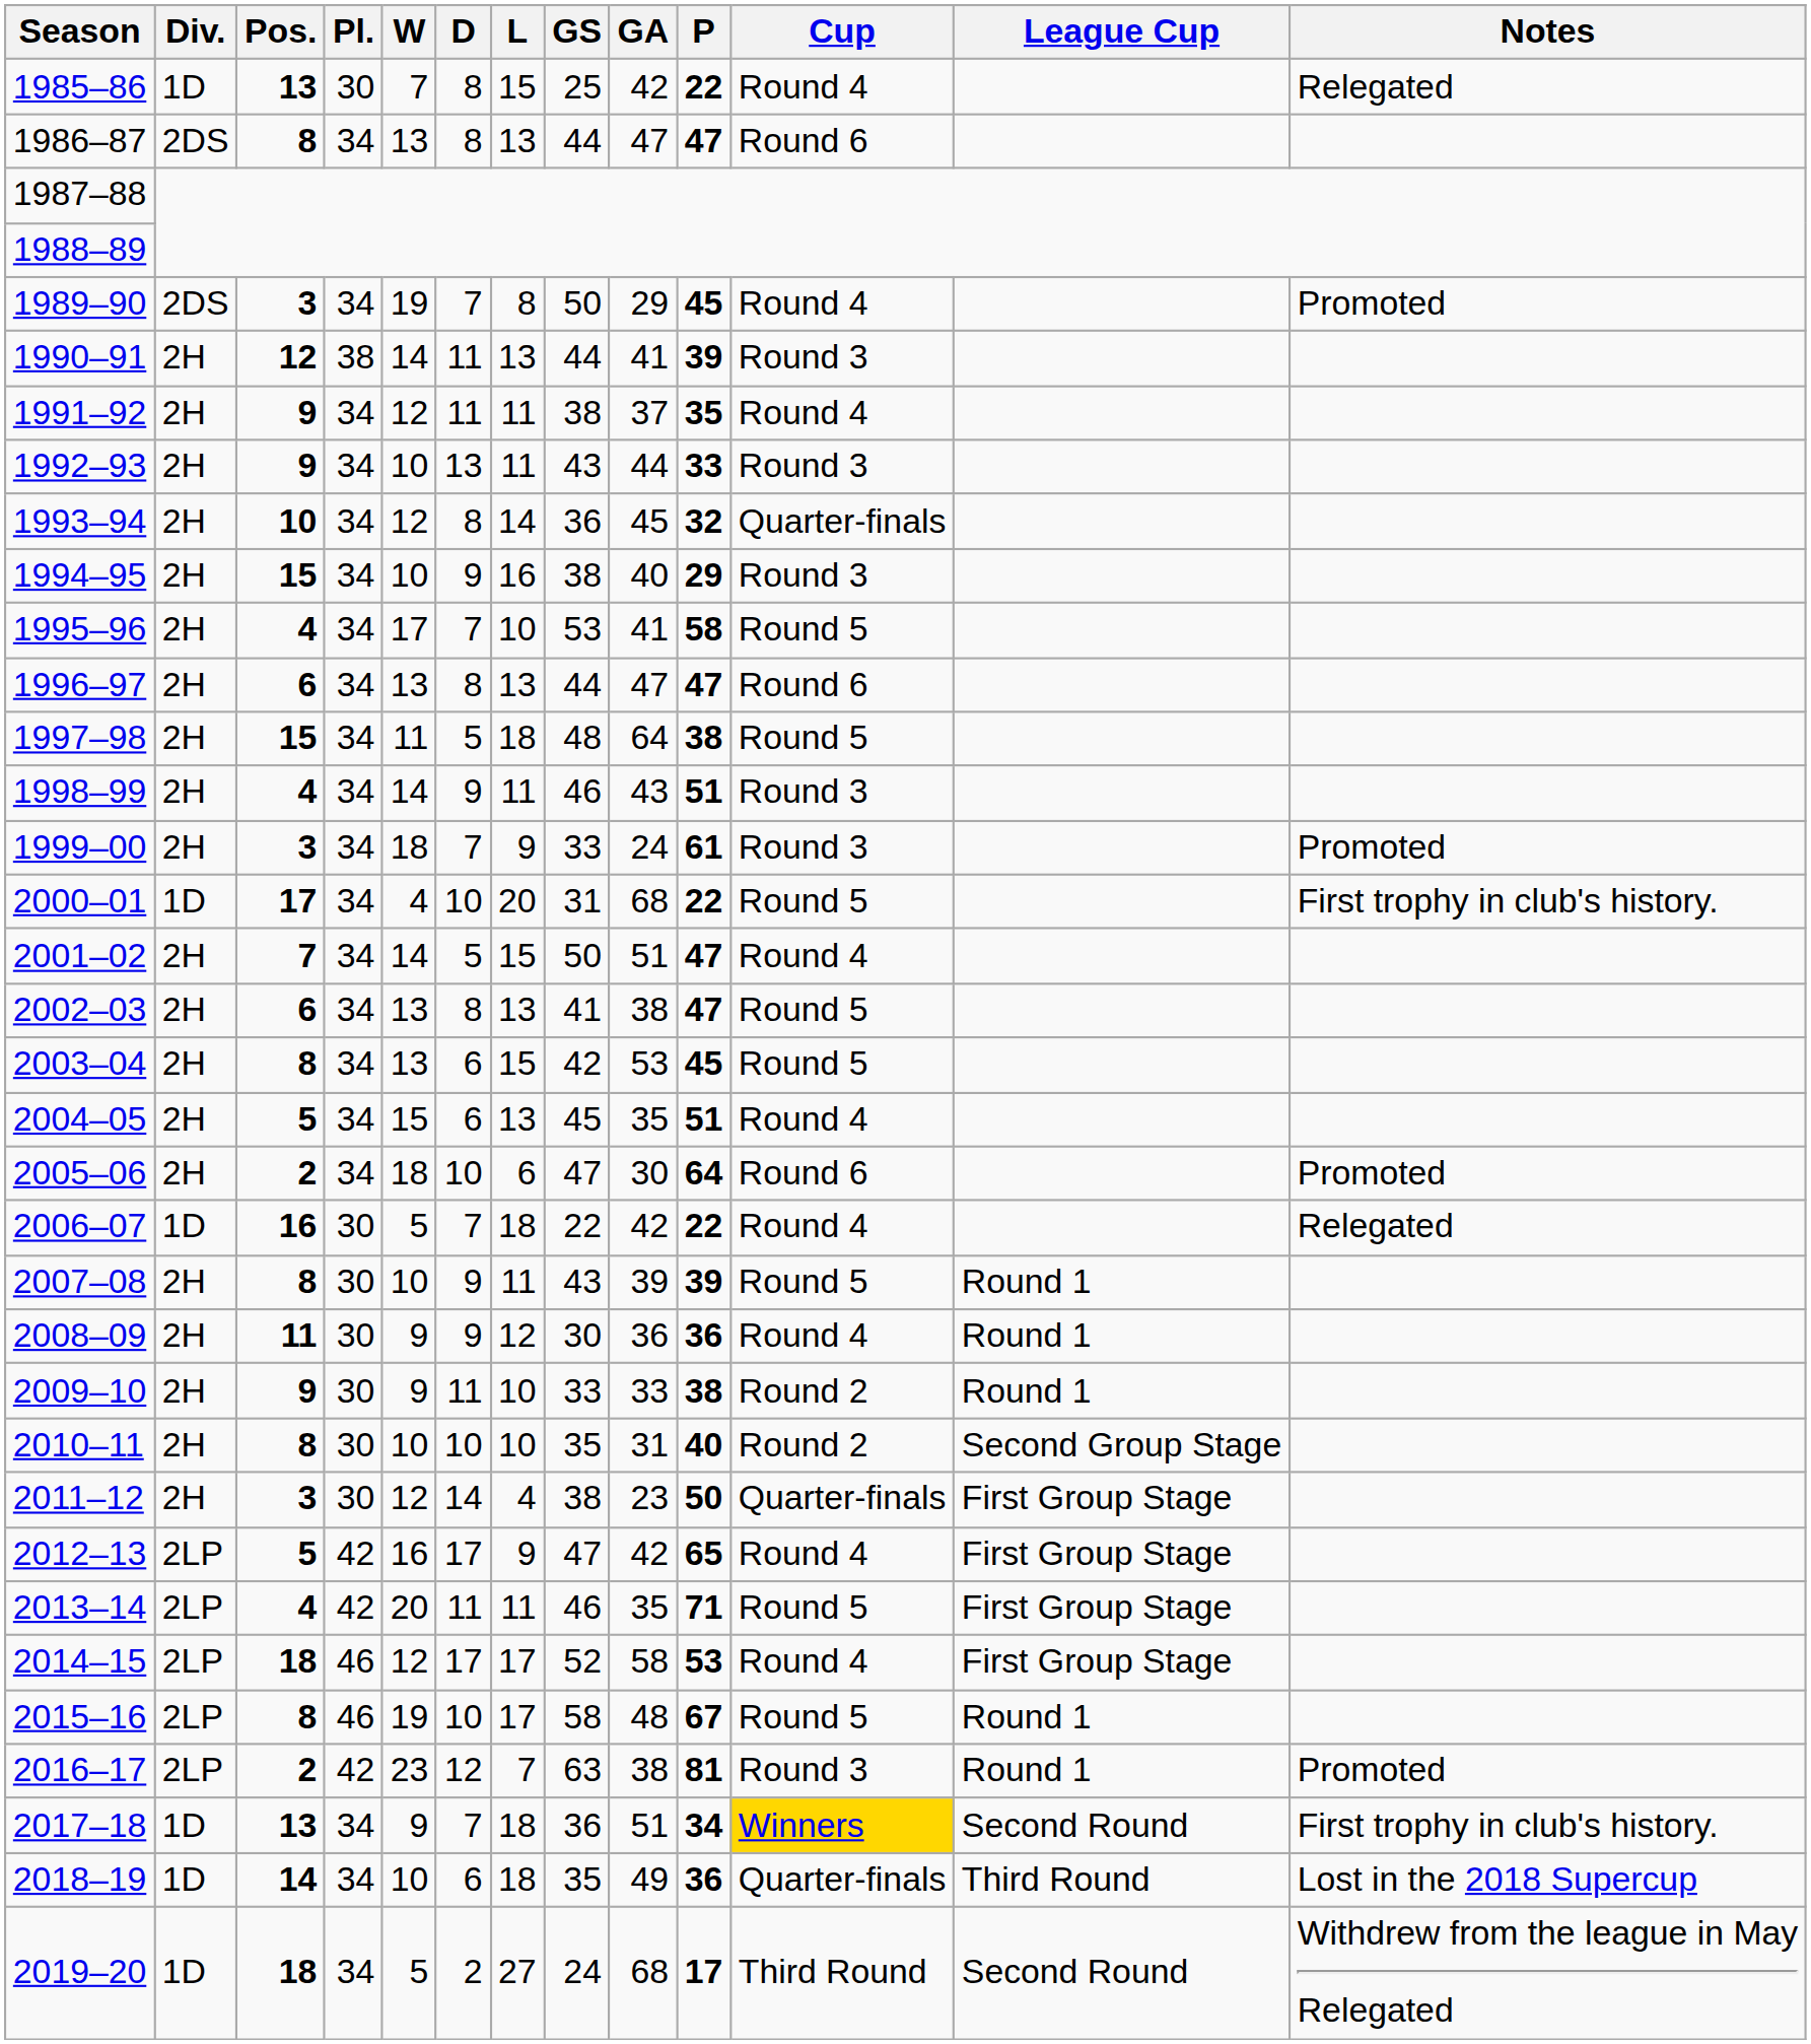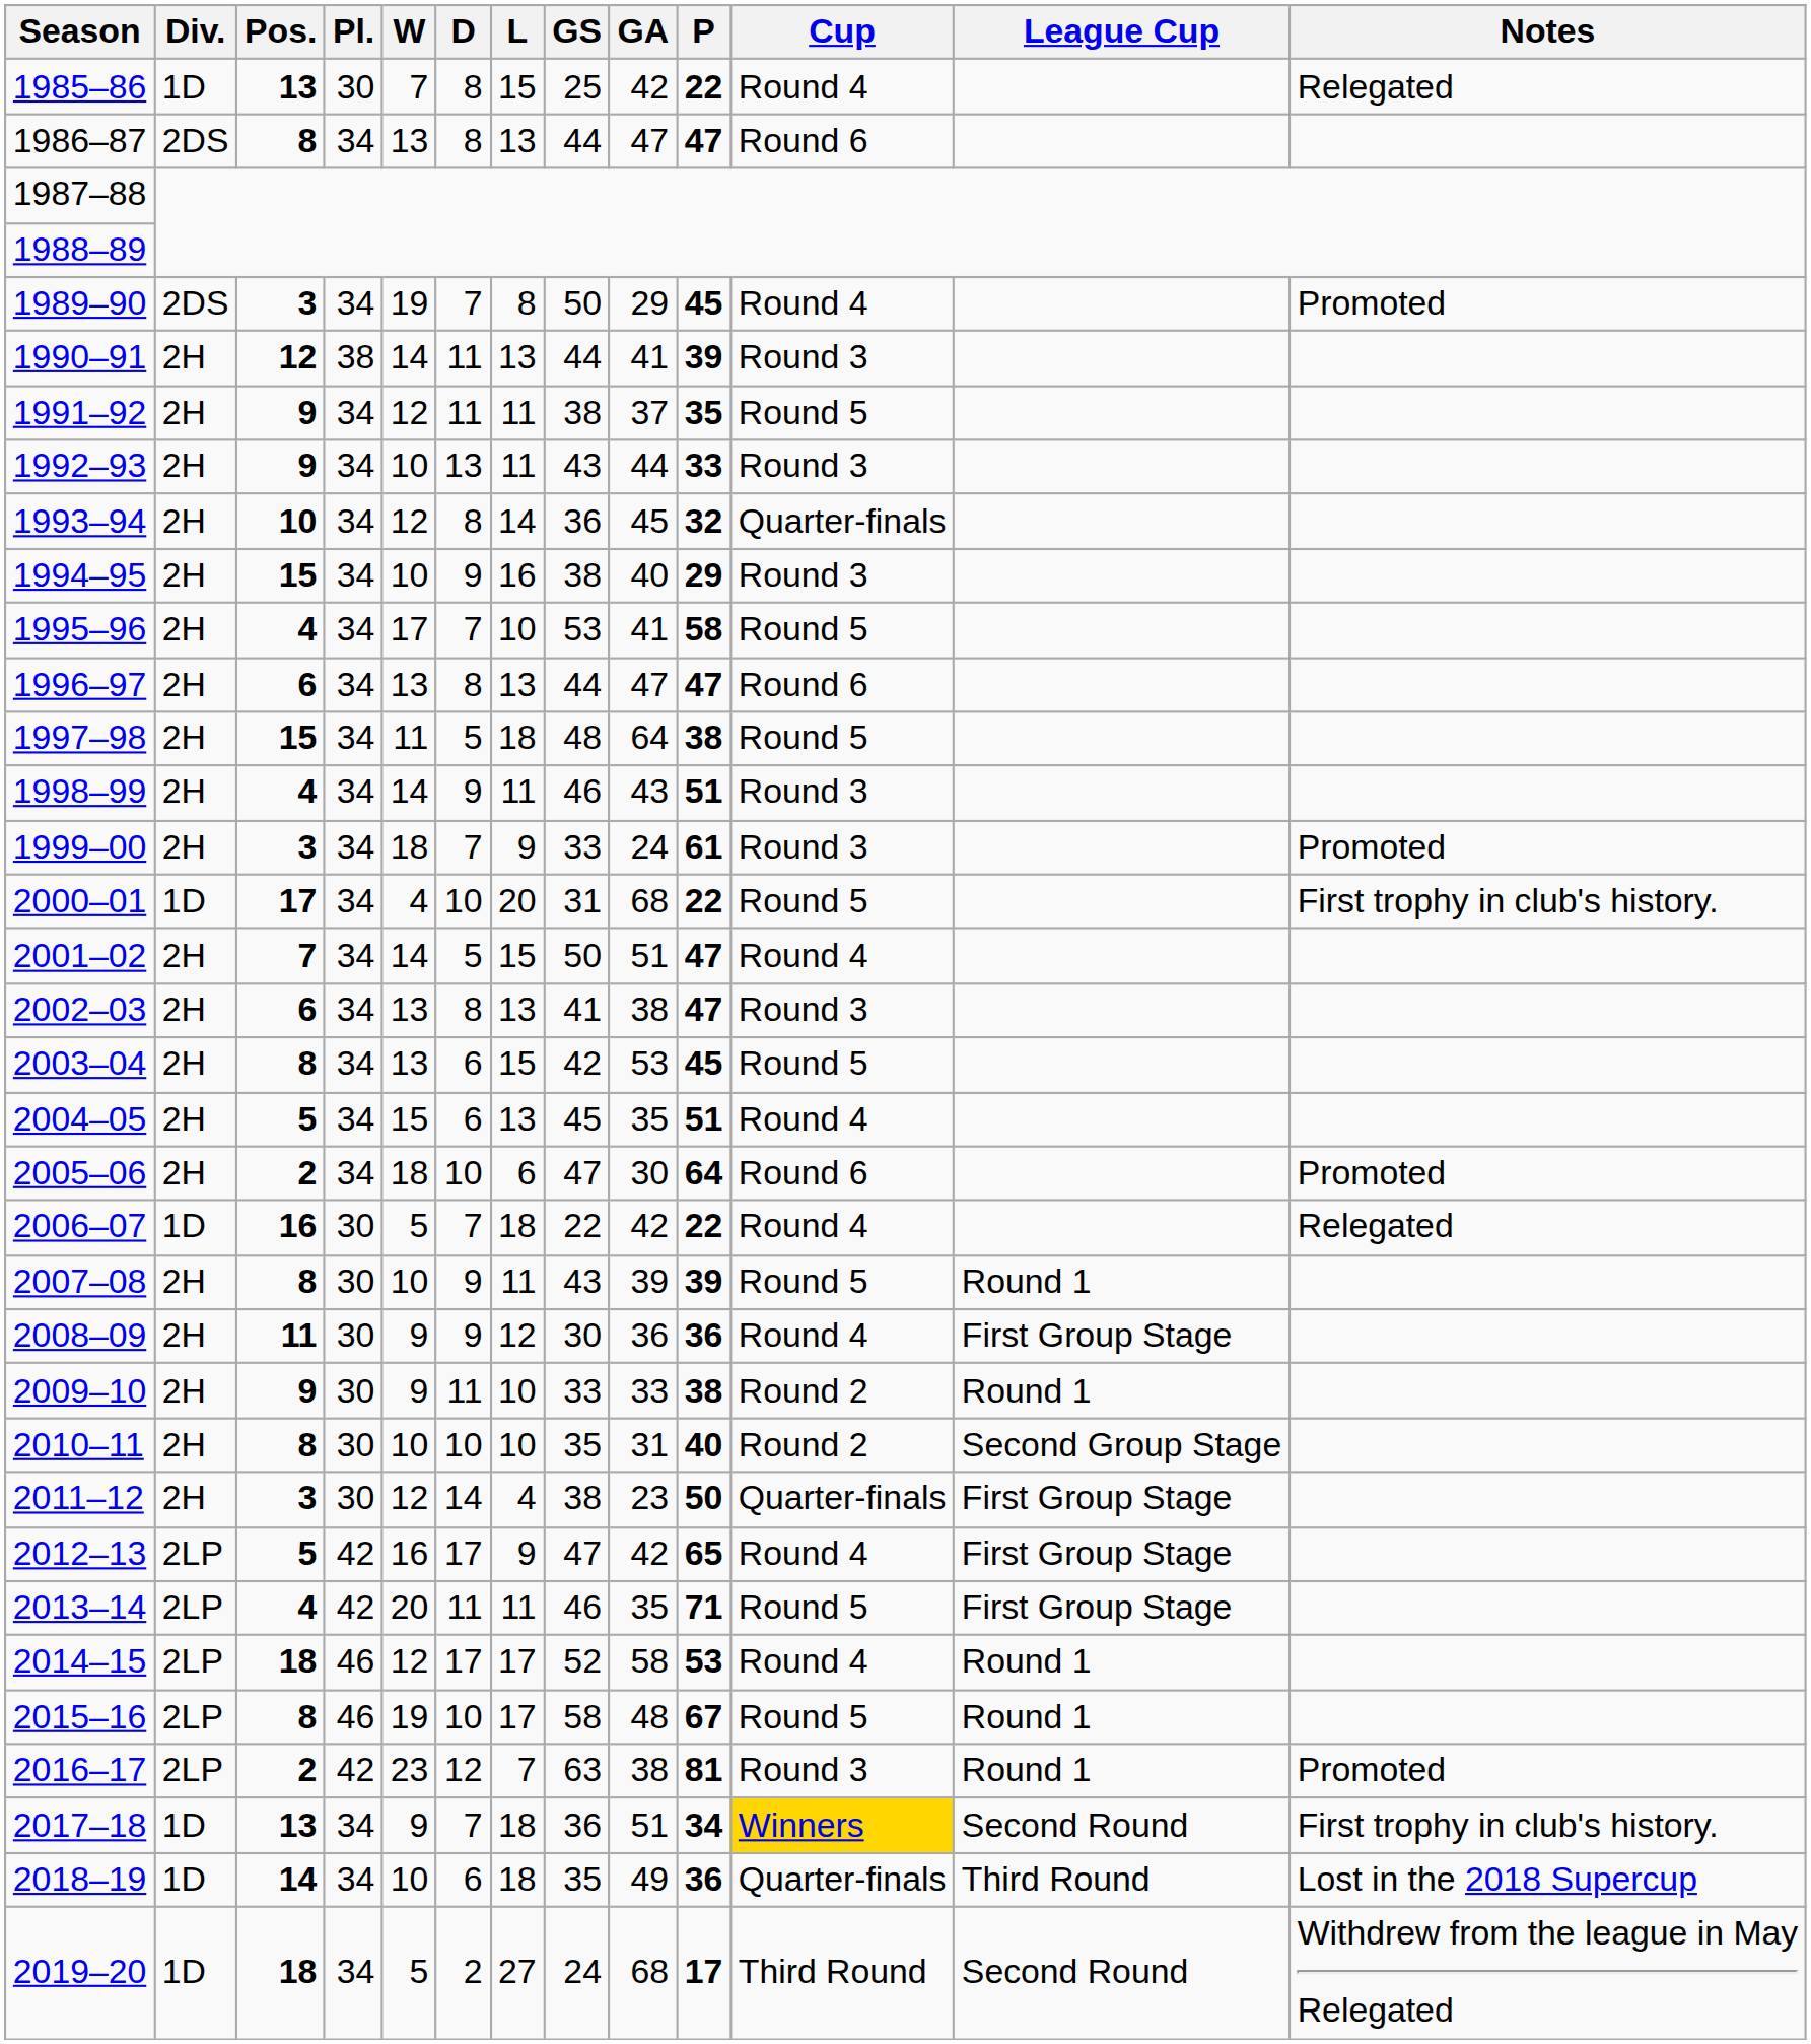1991–92 | Cup: Round 4 -> Round 5
2002–03 | Cup: Round 5 -> Round 3
2008–09 | League Cup: Round 1 -> First Group Stage
2014–15 | League Cup: First Group Stage -> Round 1
